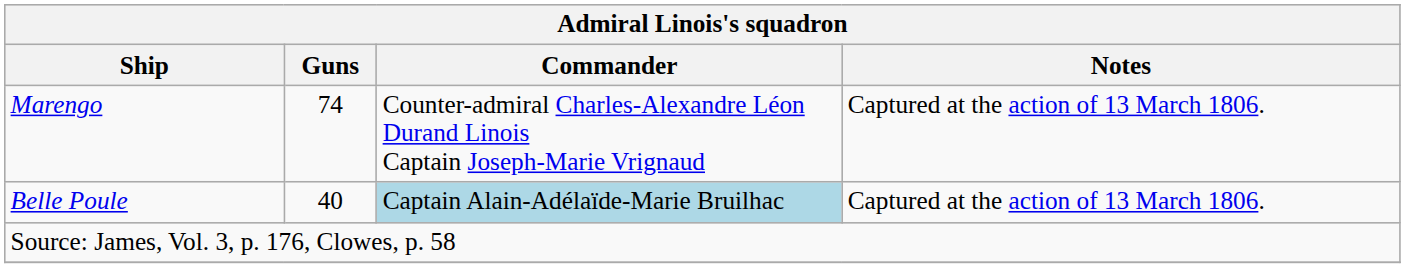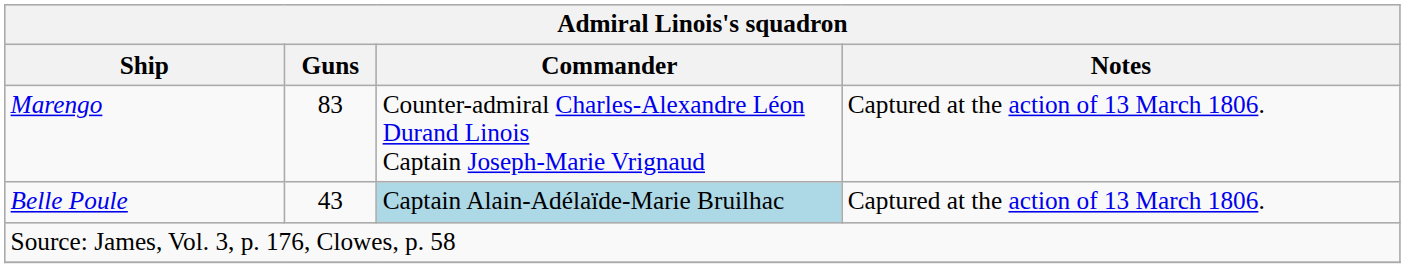Marengo | Guns: 74 -> 83
Belle Poule | Guns: 40 -> 43
